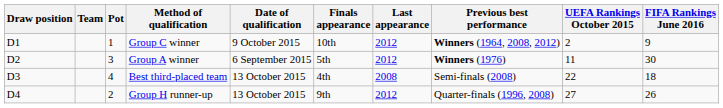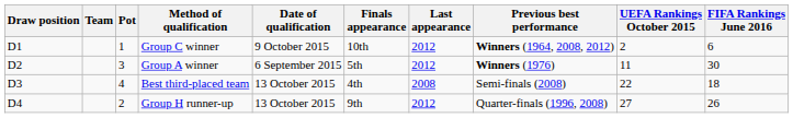Group C winner | FIFA Rankings June 2016: 9 -> 6
